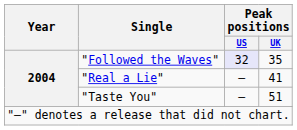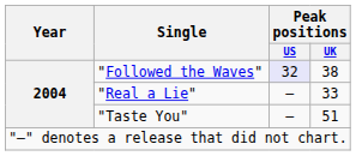"Followed the Waves" | Peak positions / UK: 35 -> 38
"Real a Lie" | Peak positions / UK: 41 -> 33
